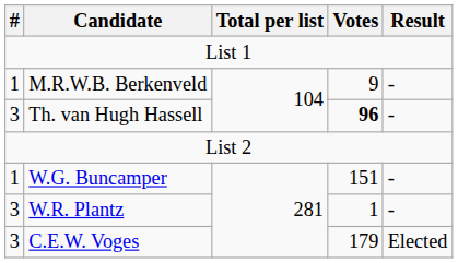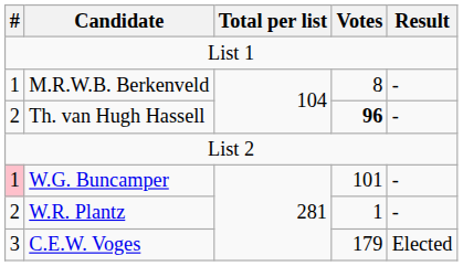M.R.W.B. Berkenveld | Votes: 9 -> 8
Th. van Hugh Hassell | #: 3 -> 2
W.G. Buncamper | #: no background -> pink background
W.G. Buncamper | Votes: 151 -> 101
W.R. Plantz | #: 3 -> 2
